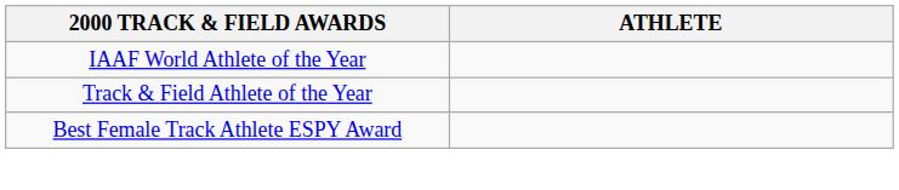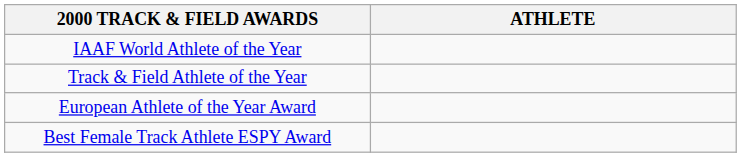+ row: European Athlete of the Year Award
